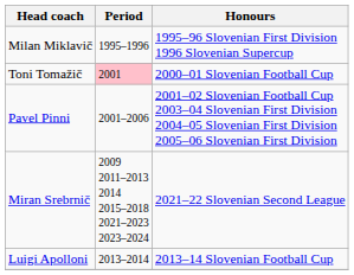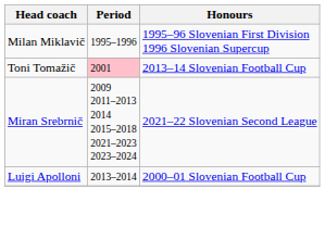Toni Tomažič | Honours: 2000–01 Slovenian Football Cup -> 2013–14 Slovenian Football Cup
- row: Pavel Pinni | 2001–2006 | 2001–02 Slovenian Football Cup 2003–04 Slovenian First Division 2004–05 Slovenian First Division 2005–06 Slovenian First Division
Luigi Apolloni | Honours: 2013–14 Slovenian Football Cup -> 2000–01 Slovenian Football Cup
